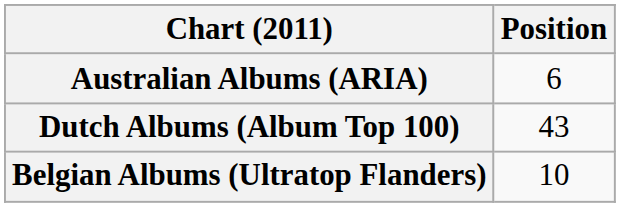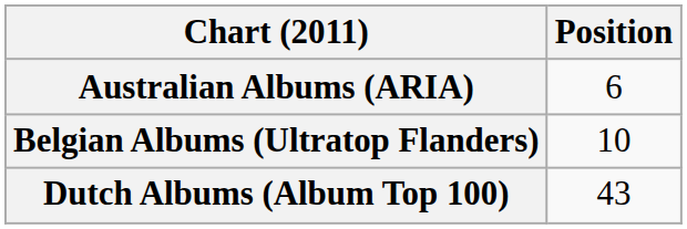rows swapped: Belgian Albums (Ultratop Flanders) <-> Dutch Albums (Album Top 100)
